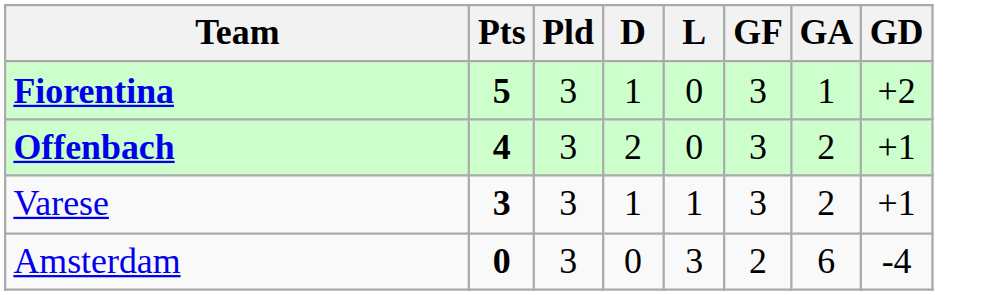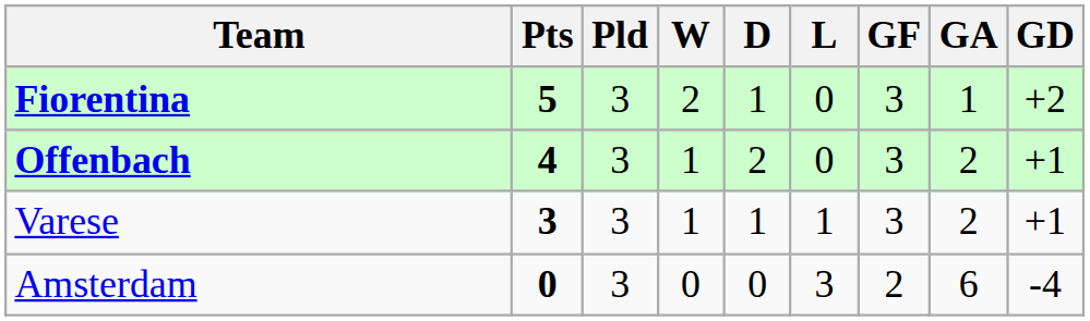+ column: W | 2 | 1 | 1 | 0
